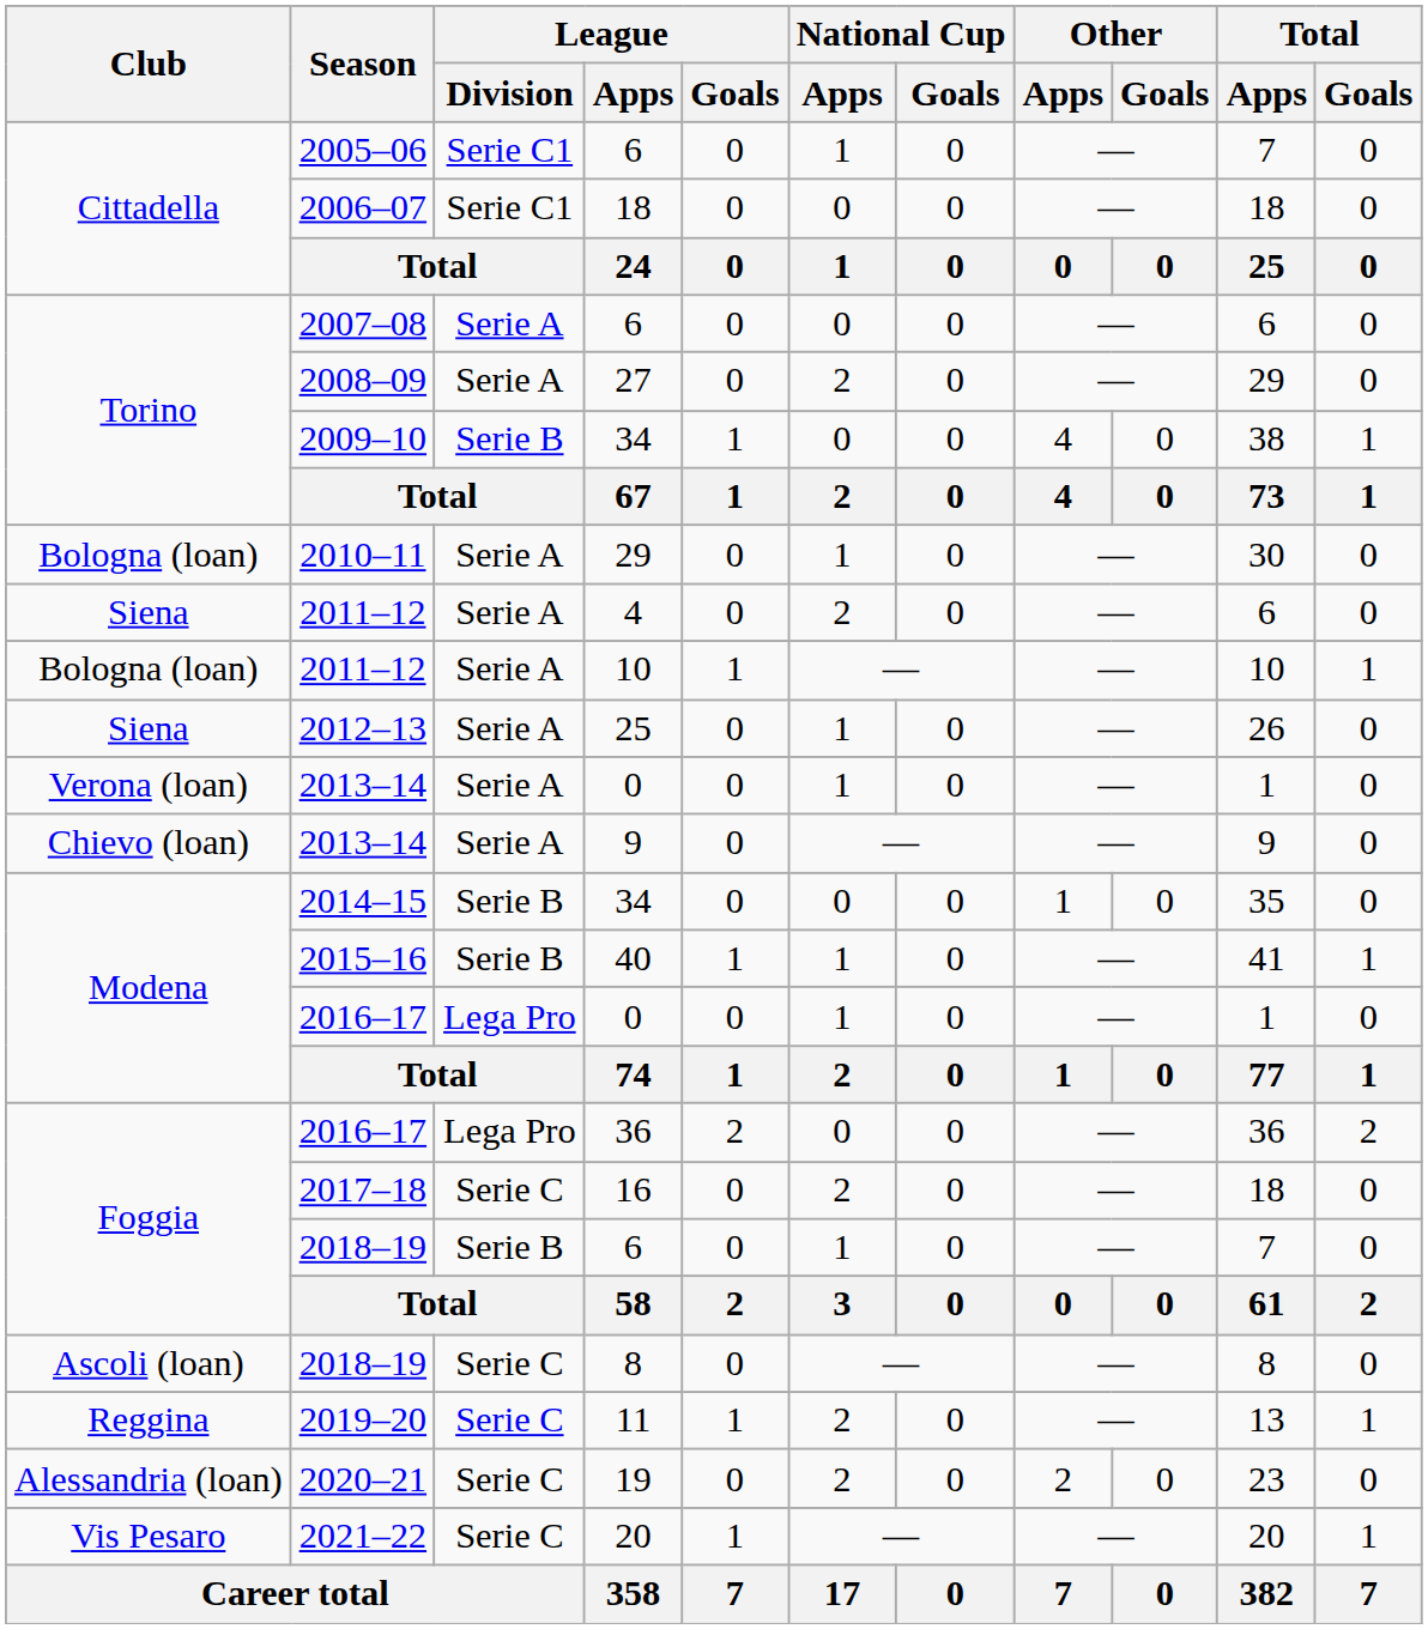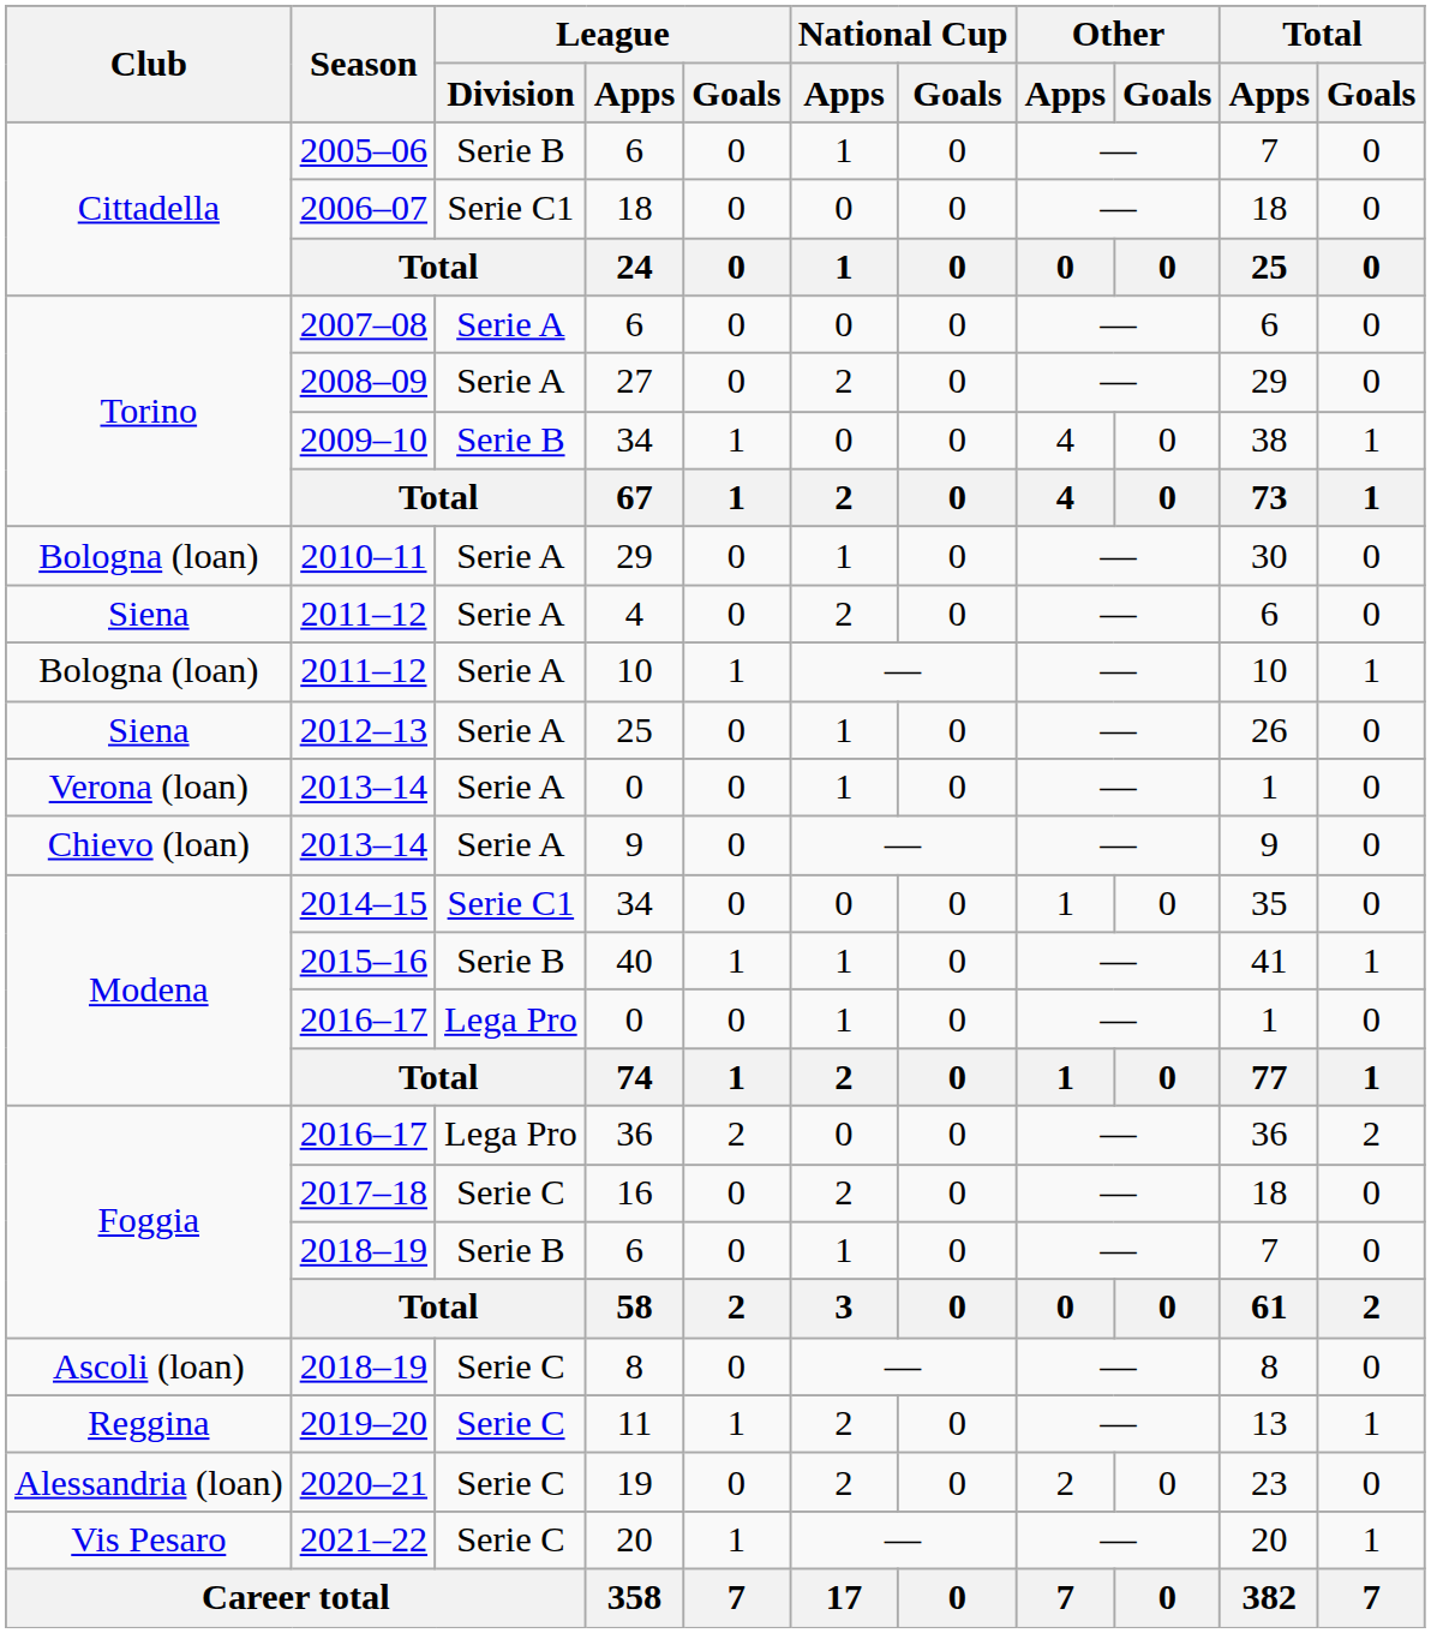2005–06 | League / Division: Serie C1 -> Serie B
2014–15 | League / Division: Serie B -> Serie C1
